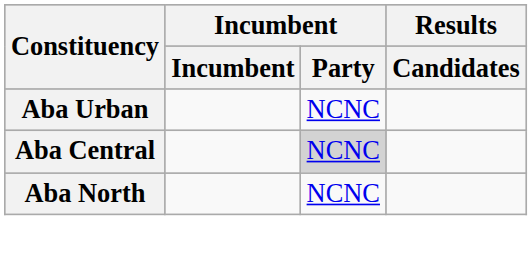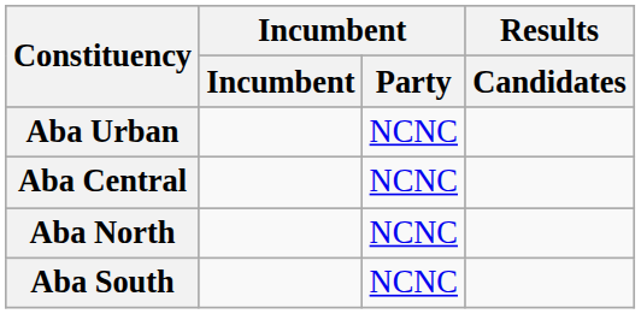Aba Central | Incumbent / Party: lightgrey background -> no background
+ row: Aba South | NCNC
